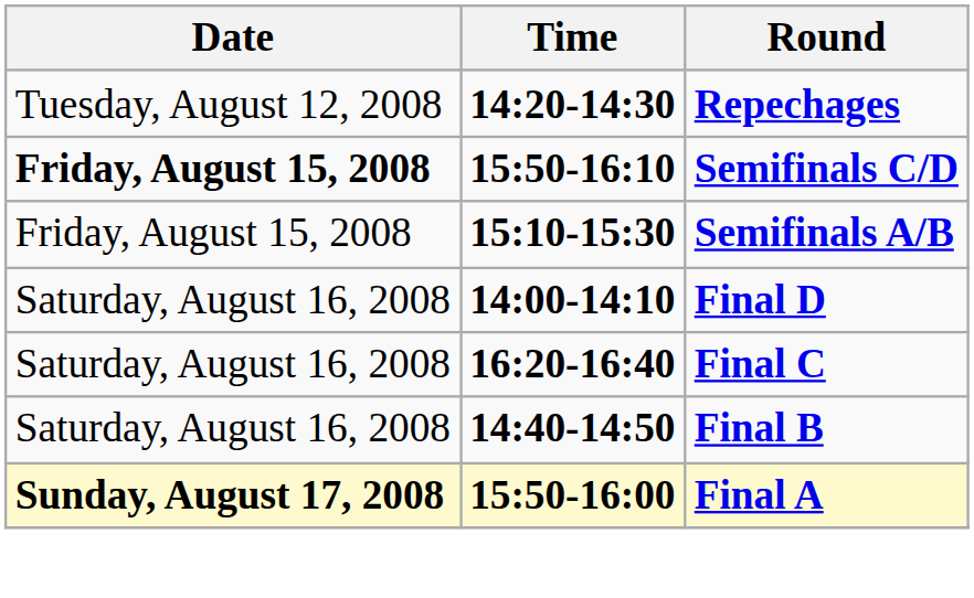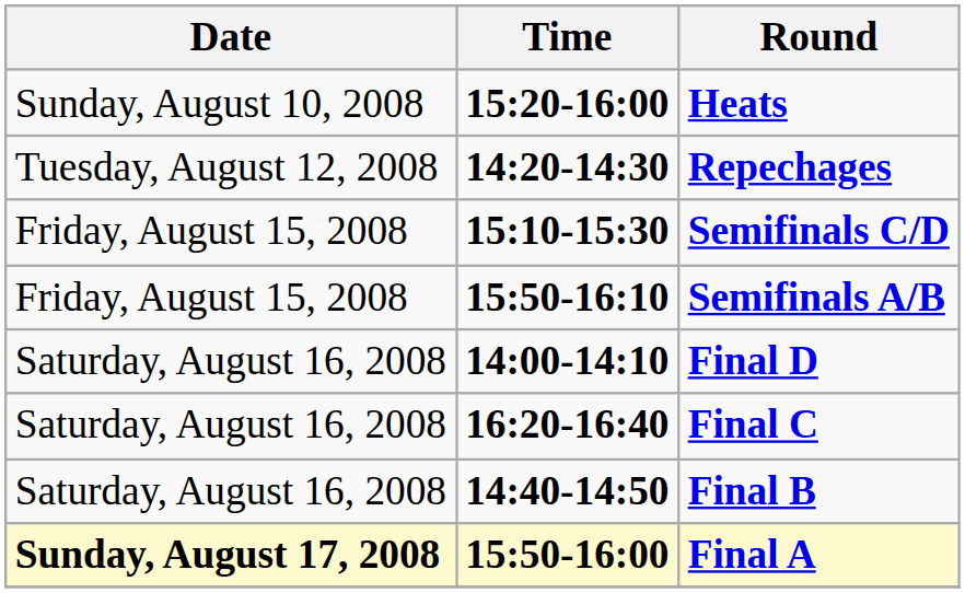+ row: Sunday, August 10, 2008 | 15:20-16:00 | Heats
Semifinals C/D | Date: bold -> normal
Semifinals C/D | Time: 15:50-16:10 -> 15:10-15:30
Semifinals A/B | Time: 15:10-15:30 -> 15:50-16:10
